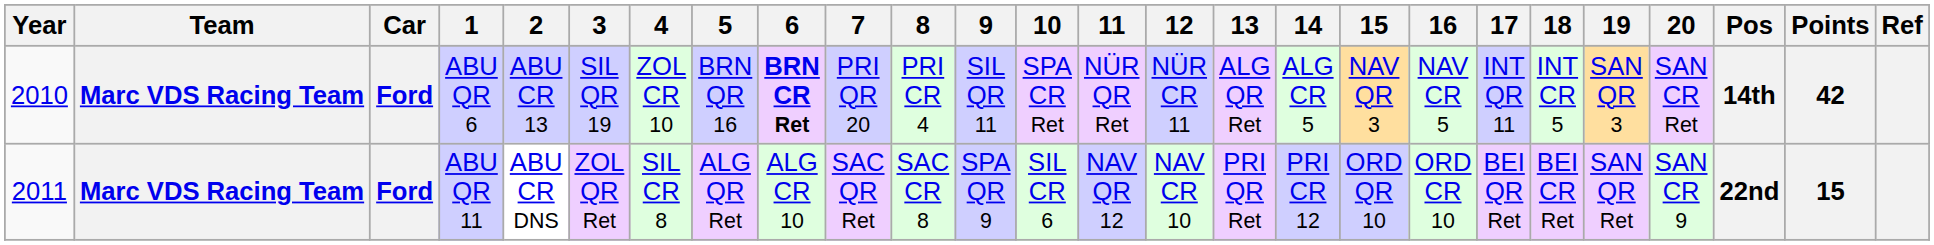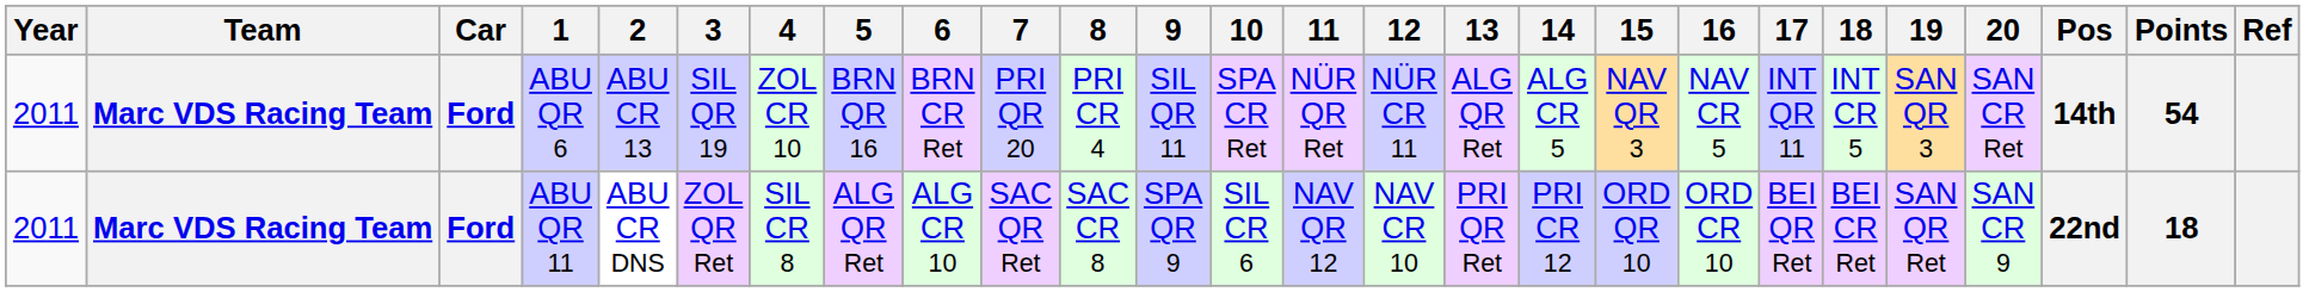ABU QR 6 | Year: 2010 -> 2011
ABU QR 6 | 6: bold -> normal
ABU QR 6 | Points: 42 -> 54
ABU QR 11 | Points: 15 -> 18
